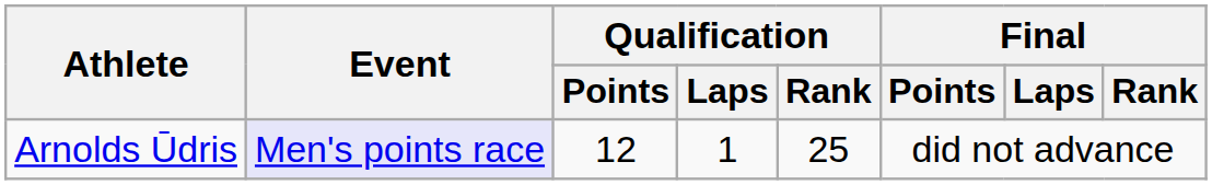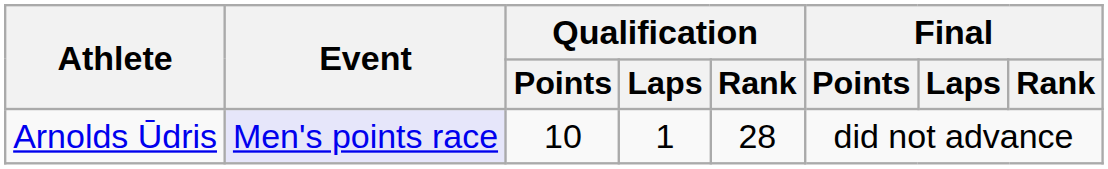Arnolds Ūdris | Qualification / Points: 12 -> 10
Arnolds Ūdris | Qualification / Rank: 25 -> 28
